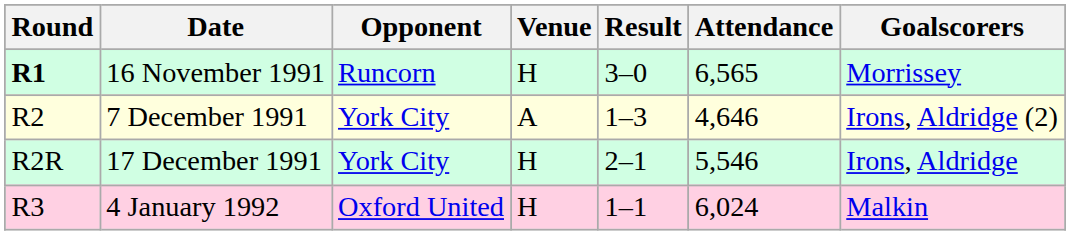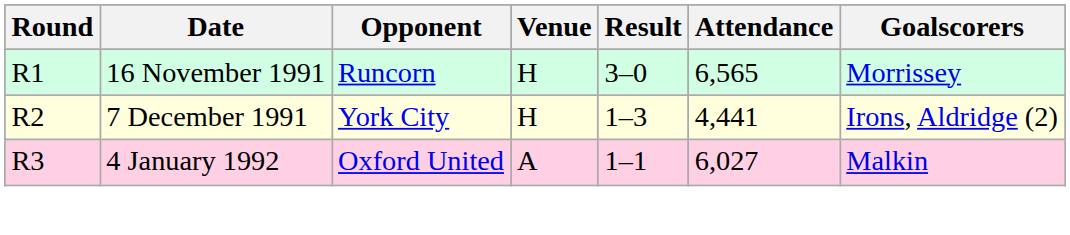16 November 1991 | Round: bold -> normal
7 December 1991 | Venue: A -> H
7 December 1991 | Attendance: 4,646 -> 4,441
- row: R2R | 17 December 1991 | York City | H | 2–1 | 5,546 | Irons, Aldridge
4 January 1992 | Venue: H -> A
4 January 1992 | Attendance: 6,024 -> 6,027
